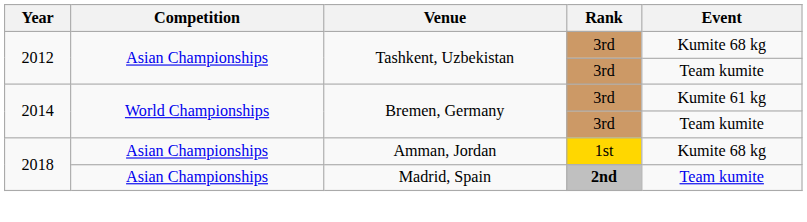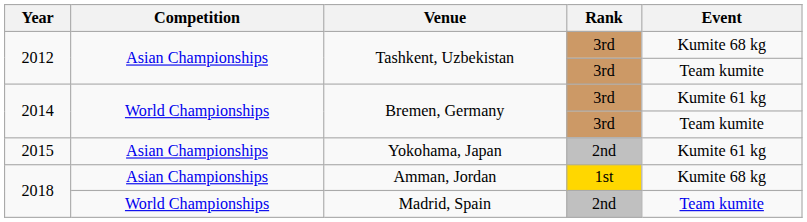+ row: 2015 | Asian Championships | Yokohama, Japan | 2nd | Kumite 61 kg
Madrid, Spain | Competition: Asian Championships -> World Championships
Madrid, Spain | Rank: bold -> normal
